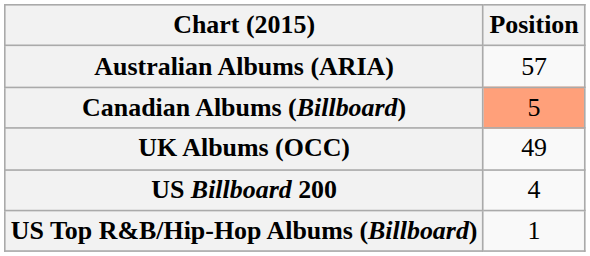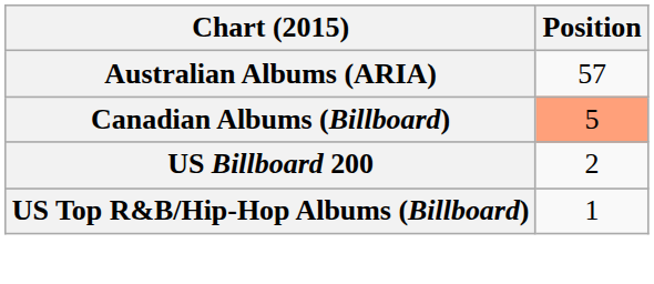- row: UK Albums (OCC) | 49
US Billboard 200 | Position: 4 -> 2
